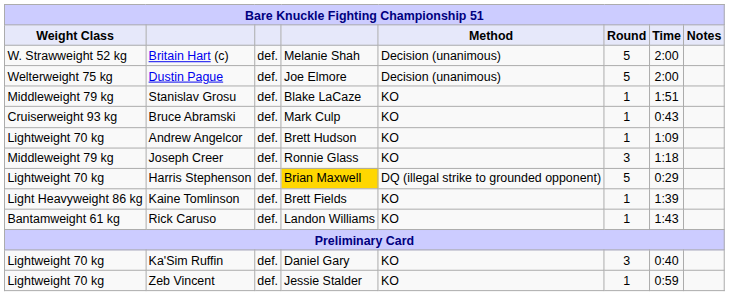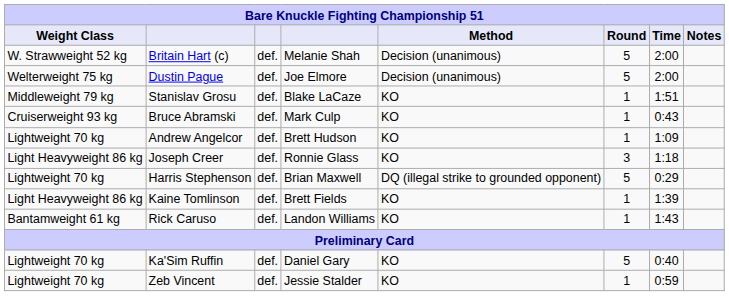Joseph Creer | Weight Class: Middleweight 79 kg -> Light Heavyweight 86 kg
Harris Stephenson | column 4: gold background -> no background
Ka'Sim Ruffin | Round: 3 -> 5
